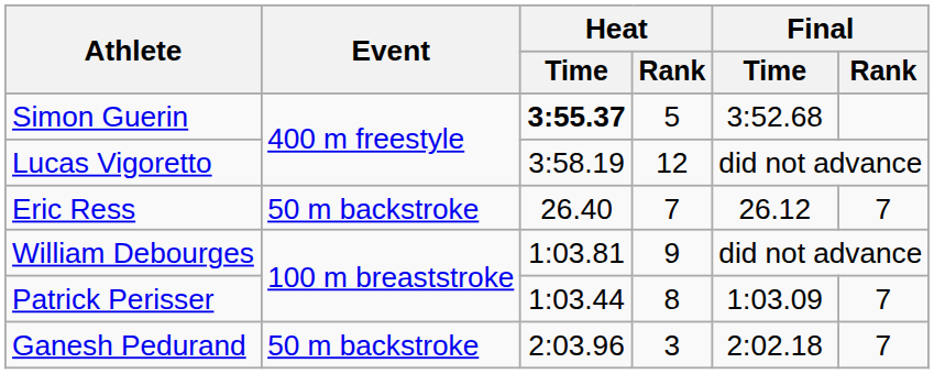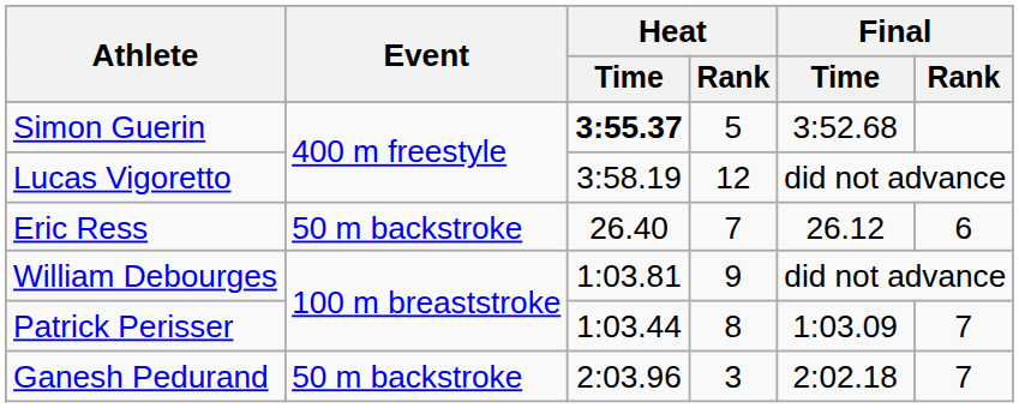Eric Ress | Final / Rank: 7 -> 6
